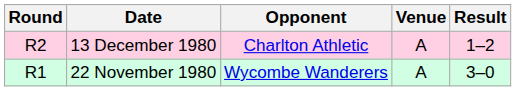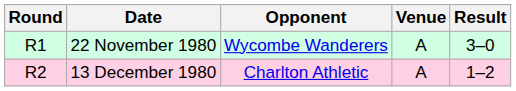rows swapped: 22 November 1980 <-> 13 December 1980
